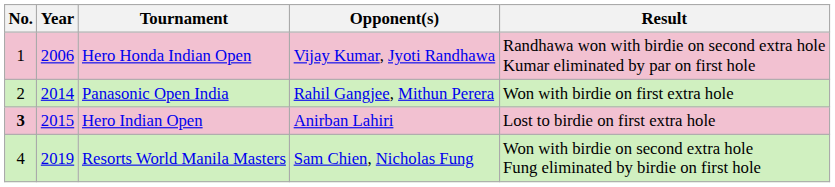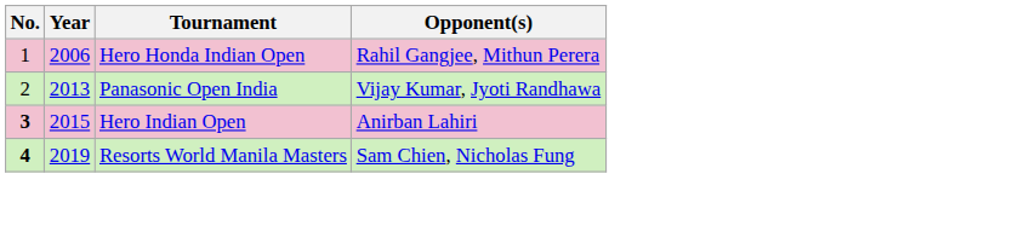- column: Result | Randhawa won with birdie on second extra hole Kumar eliminated by par on first hole | Won with birdie on first extra hole | Lost to birdie on first extra hole | Won with birdie on second extra hole Fung eliminated by birdie on first hole
Hero Honda Indian Open | Opponent(s): Vijay Kumar, Jyoti Randhawa -> Rahil Gangjee, Mithun Perera
Panasonic Open India | Year: 2014 -> 2013
Panasonic Open India | Opponent(s): Rahil Gangjee, Mithun Perera -> Vijay Kumar, Jyoti Randhawa
Resorts World Manila Masters | No.: normal -> bold
